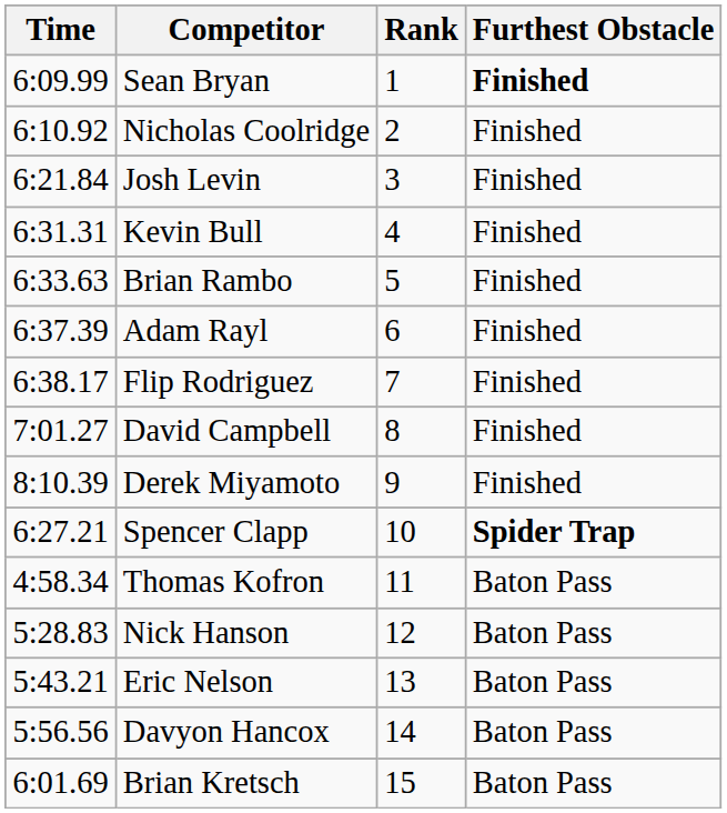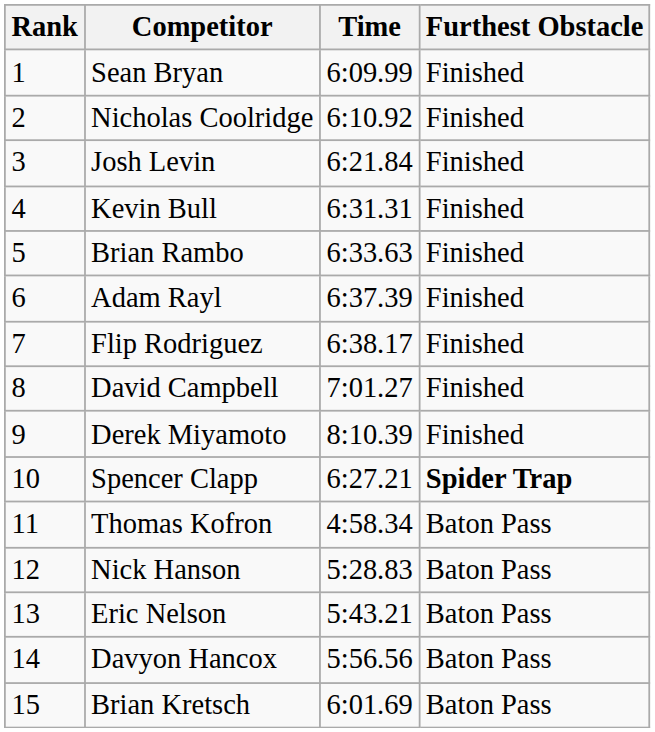columns swapped: Rank <-> Time
Sean Bryan | Furthest Obstacle: bold -> normal
